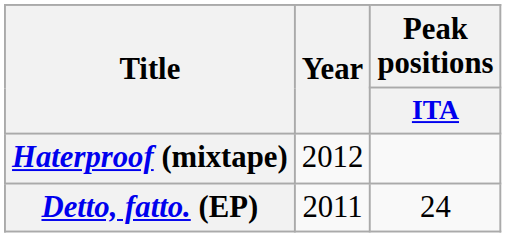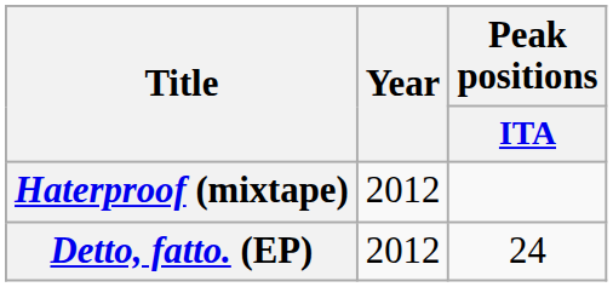Detto, fatto. (EP) | Year: 2011 -> 2012
